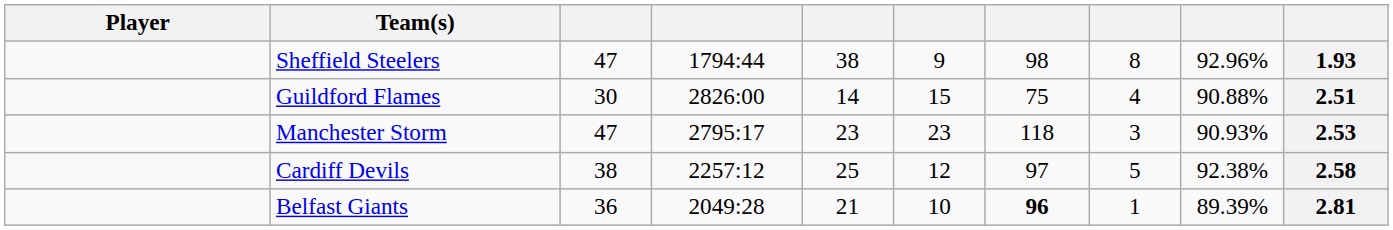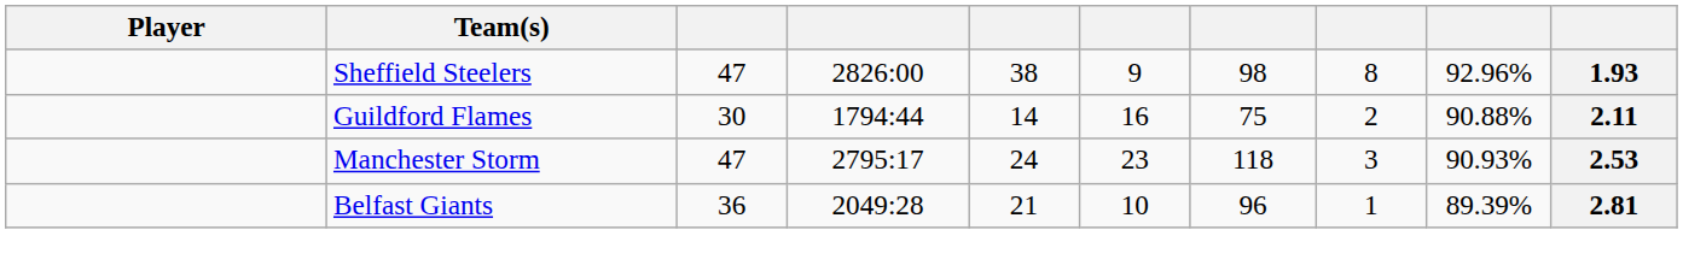Sheffield Steelers | column 4: 1794:44 -> 2826:00
Guildford Flames | column 4: 2826:00 -> 1794:44
Guildford Flames | column 6: 15 -> 16
Guildford Flames | column 8: 4 -> 2
Guildford Flames | column 10: 2.51 -> 2.11
Manchester Storm | column 5: 23 -> 24
- row: Cardiff Devils | 38 | 2257:12 | 25 | 12 | 97 | 5 | 92.38% | 2.58
Belfast Giants | column 7: bold -> normal
